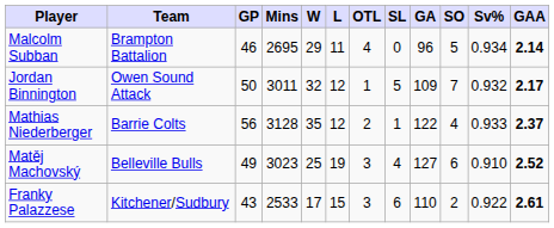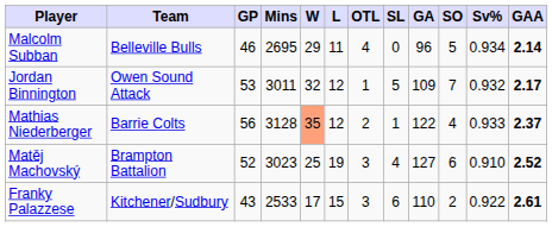Malcolm Subban | Team: Brampton Battalion -> Belleville Bulls
Jordan Binnington | GP: 50 -> 53
Mathias Niederberger | W: no background -> lightsalmon background
Matěj Machovský | Team: Belleville Bulls -> Brampton Battalion
Matěj Machovský | GP: 49 -> 52
